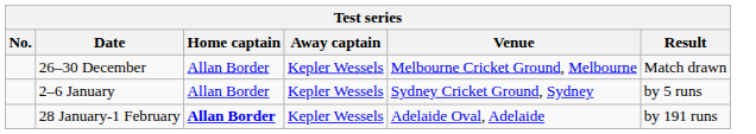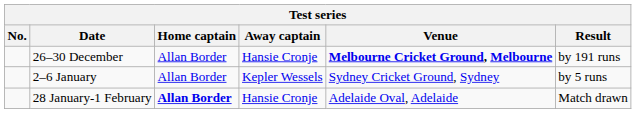26–30 December | Away captain: Kepler Wessels -> Hansie Cronje
26–30 December | Venue: normal -> bold
26–30 December | Result: Match drawn -> by 191 runs
28 January-1 February | Away captain: Kepler Wessels -> Hansie Cronje
28 January-1 February | Result: by 191 runs -> Match drawn
